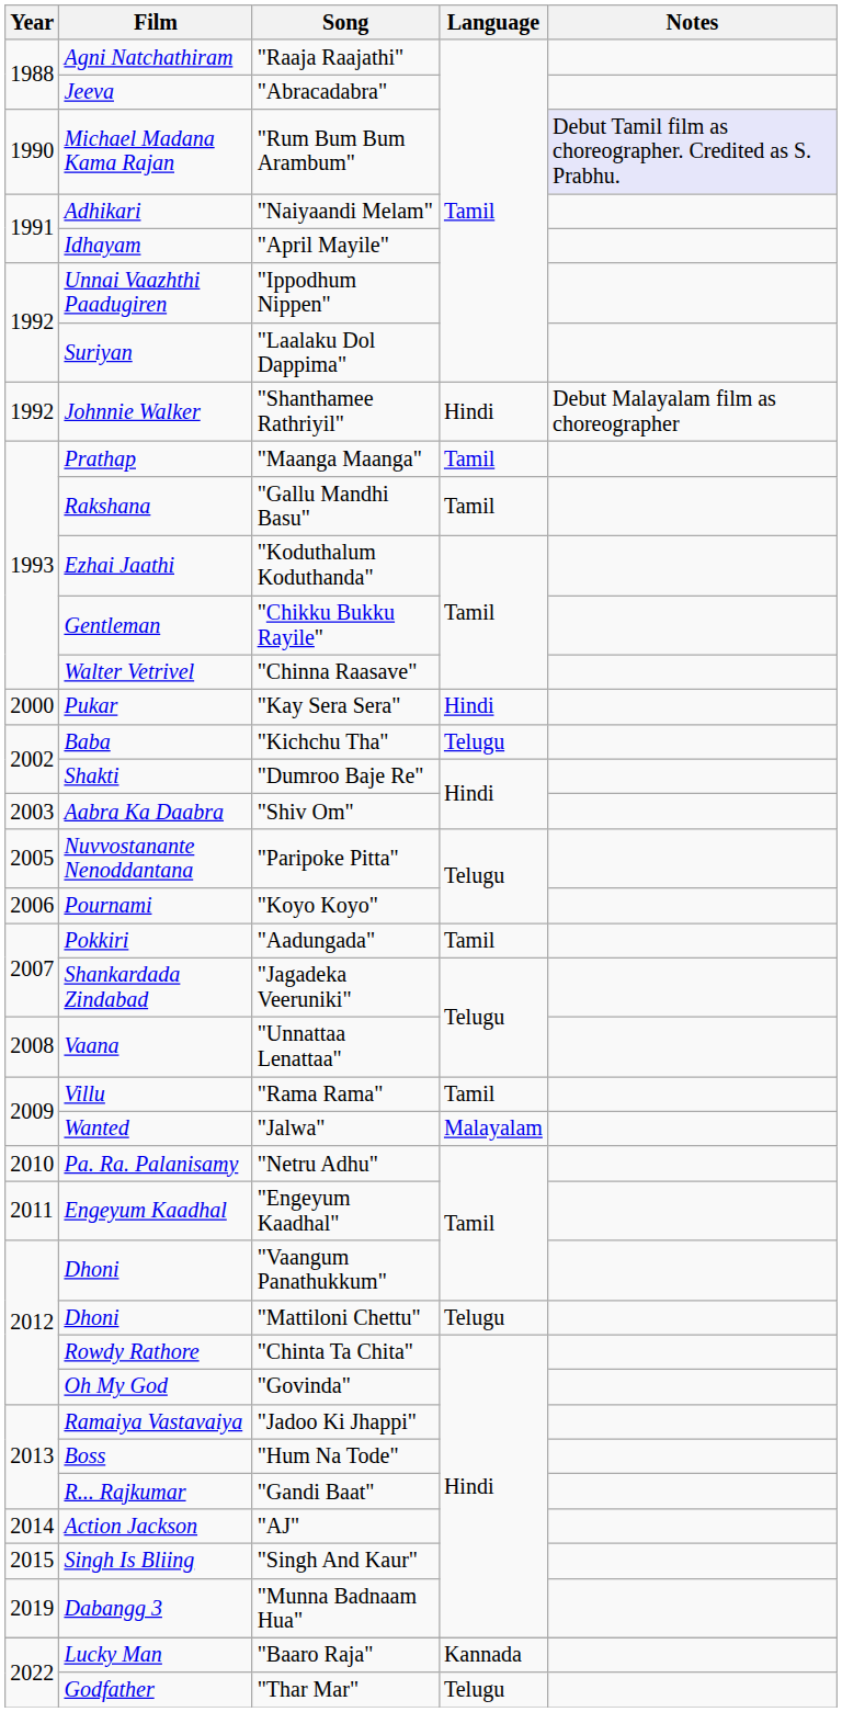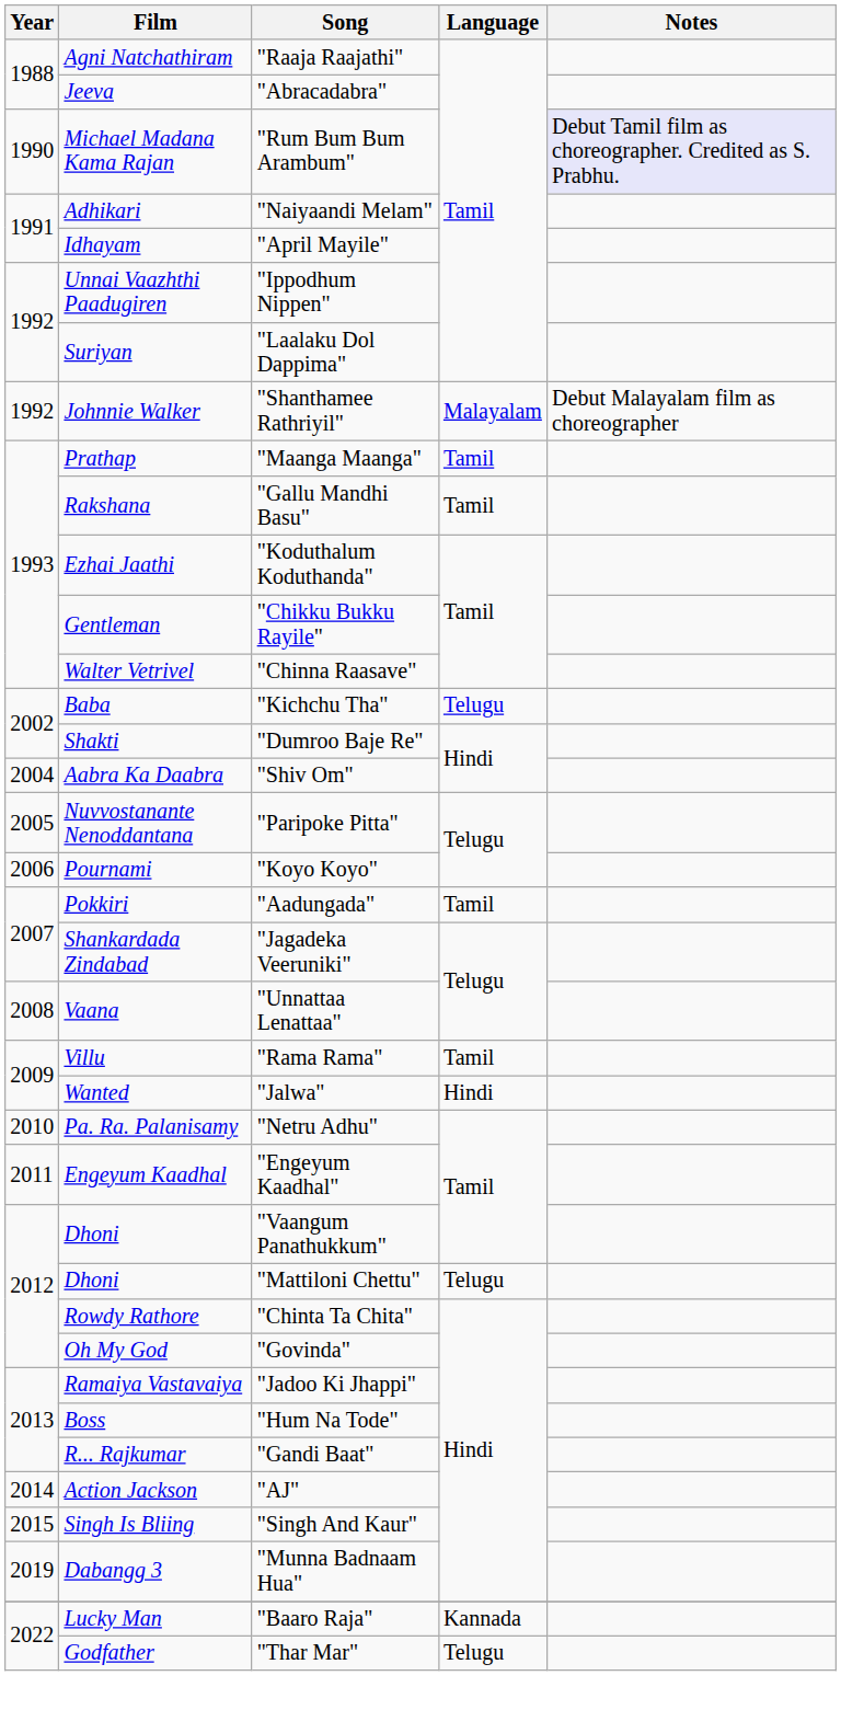"Shanthamee Rathriyil" | Language: Hindi -> Malayalam
- row: 2000 | Pukar | "Kay Sera Sera" | Hindi
"Shiv Om" | Year: 2003 -> 2004
"Jalwa" | Language: Malayalam -> Hindi
